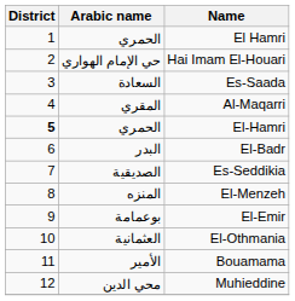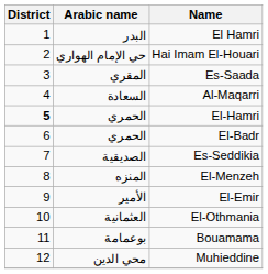El Hamri | Arabic name: الحمري -> البدر
Es-Saada | Arabic name: السعادة -> المقري
Al-Maqarri | Arabic name: المقري -> السعادة
El-Badr | Arabic name: البدر -> الحمري
El-Emir | Arabic name: بوعمامة -> الأمير
Bouamama | Arabic name: الأمير -> بوعمامة
